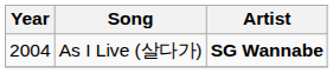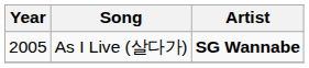As I Live (살다가) | Year: 2004 -> 2005
